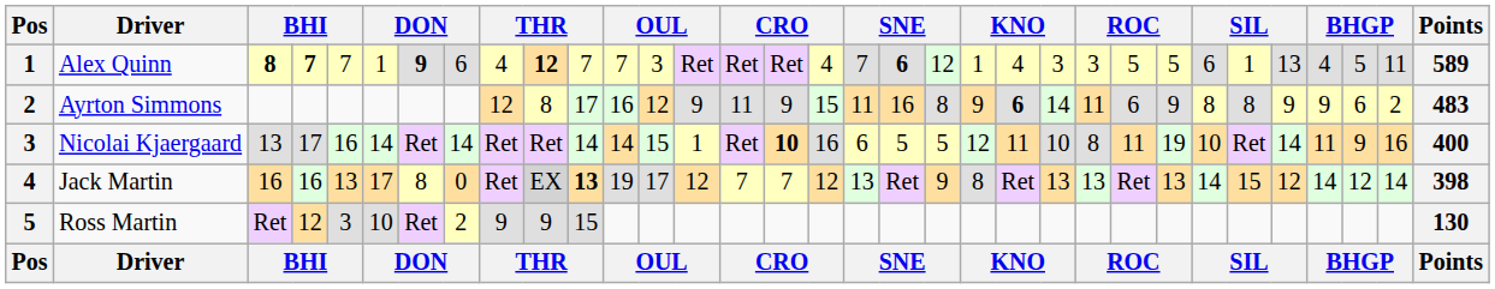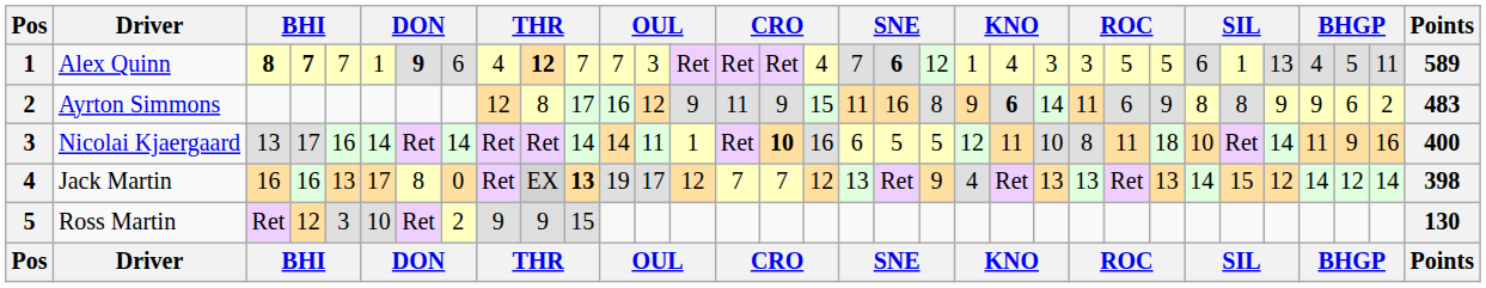Nicolai Kjaergaard | column 13: 15 -> 11
Nicolai Kjaergaard | column 26: 19 -> 18
Jack Martin | column 21: 8 -> 4
